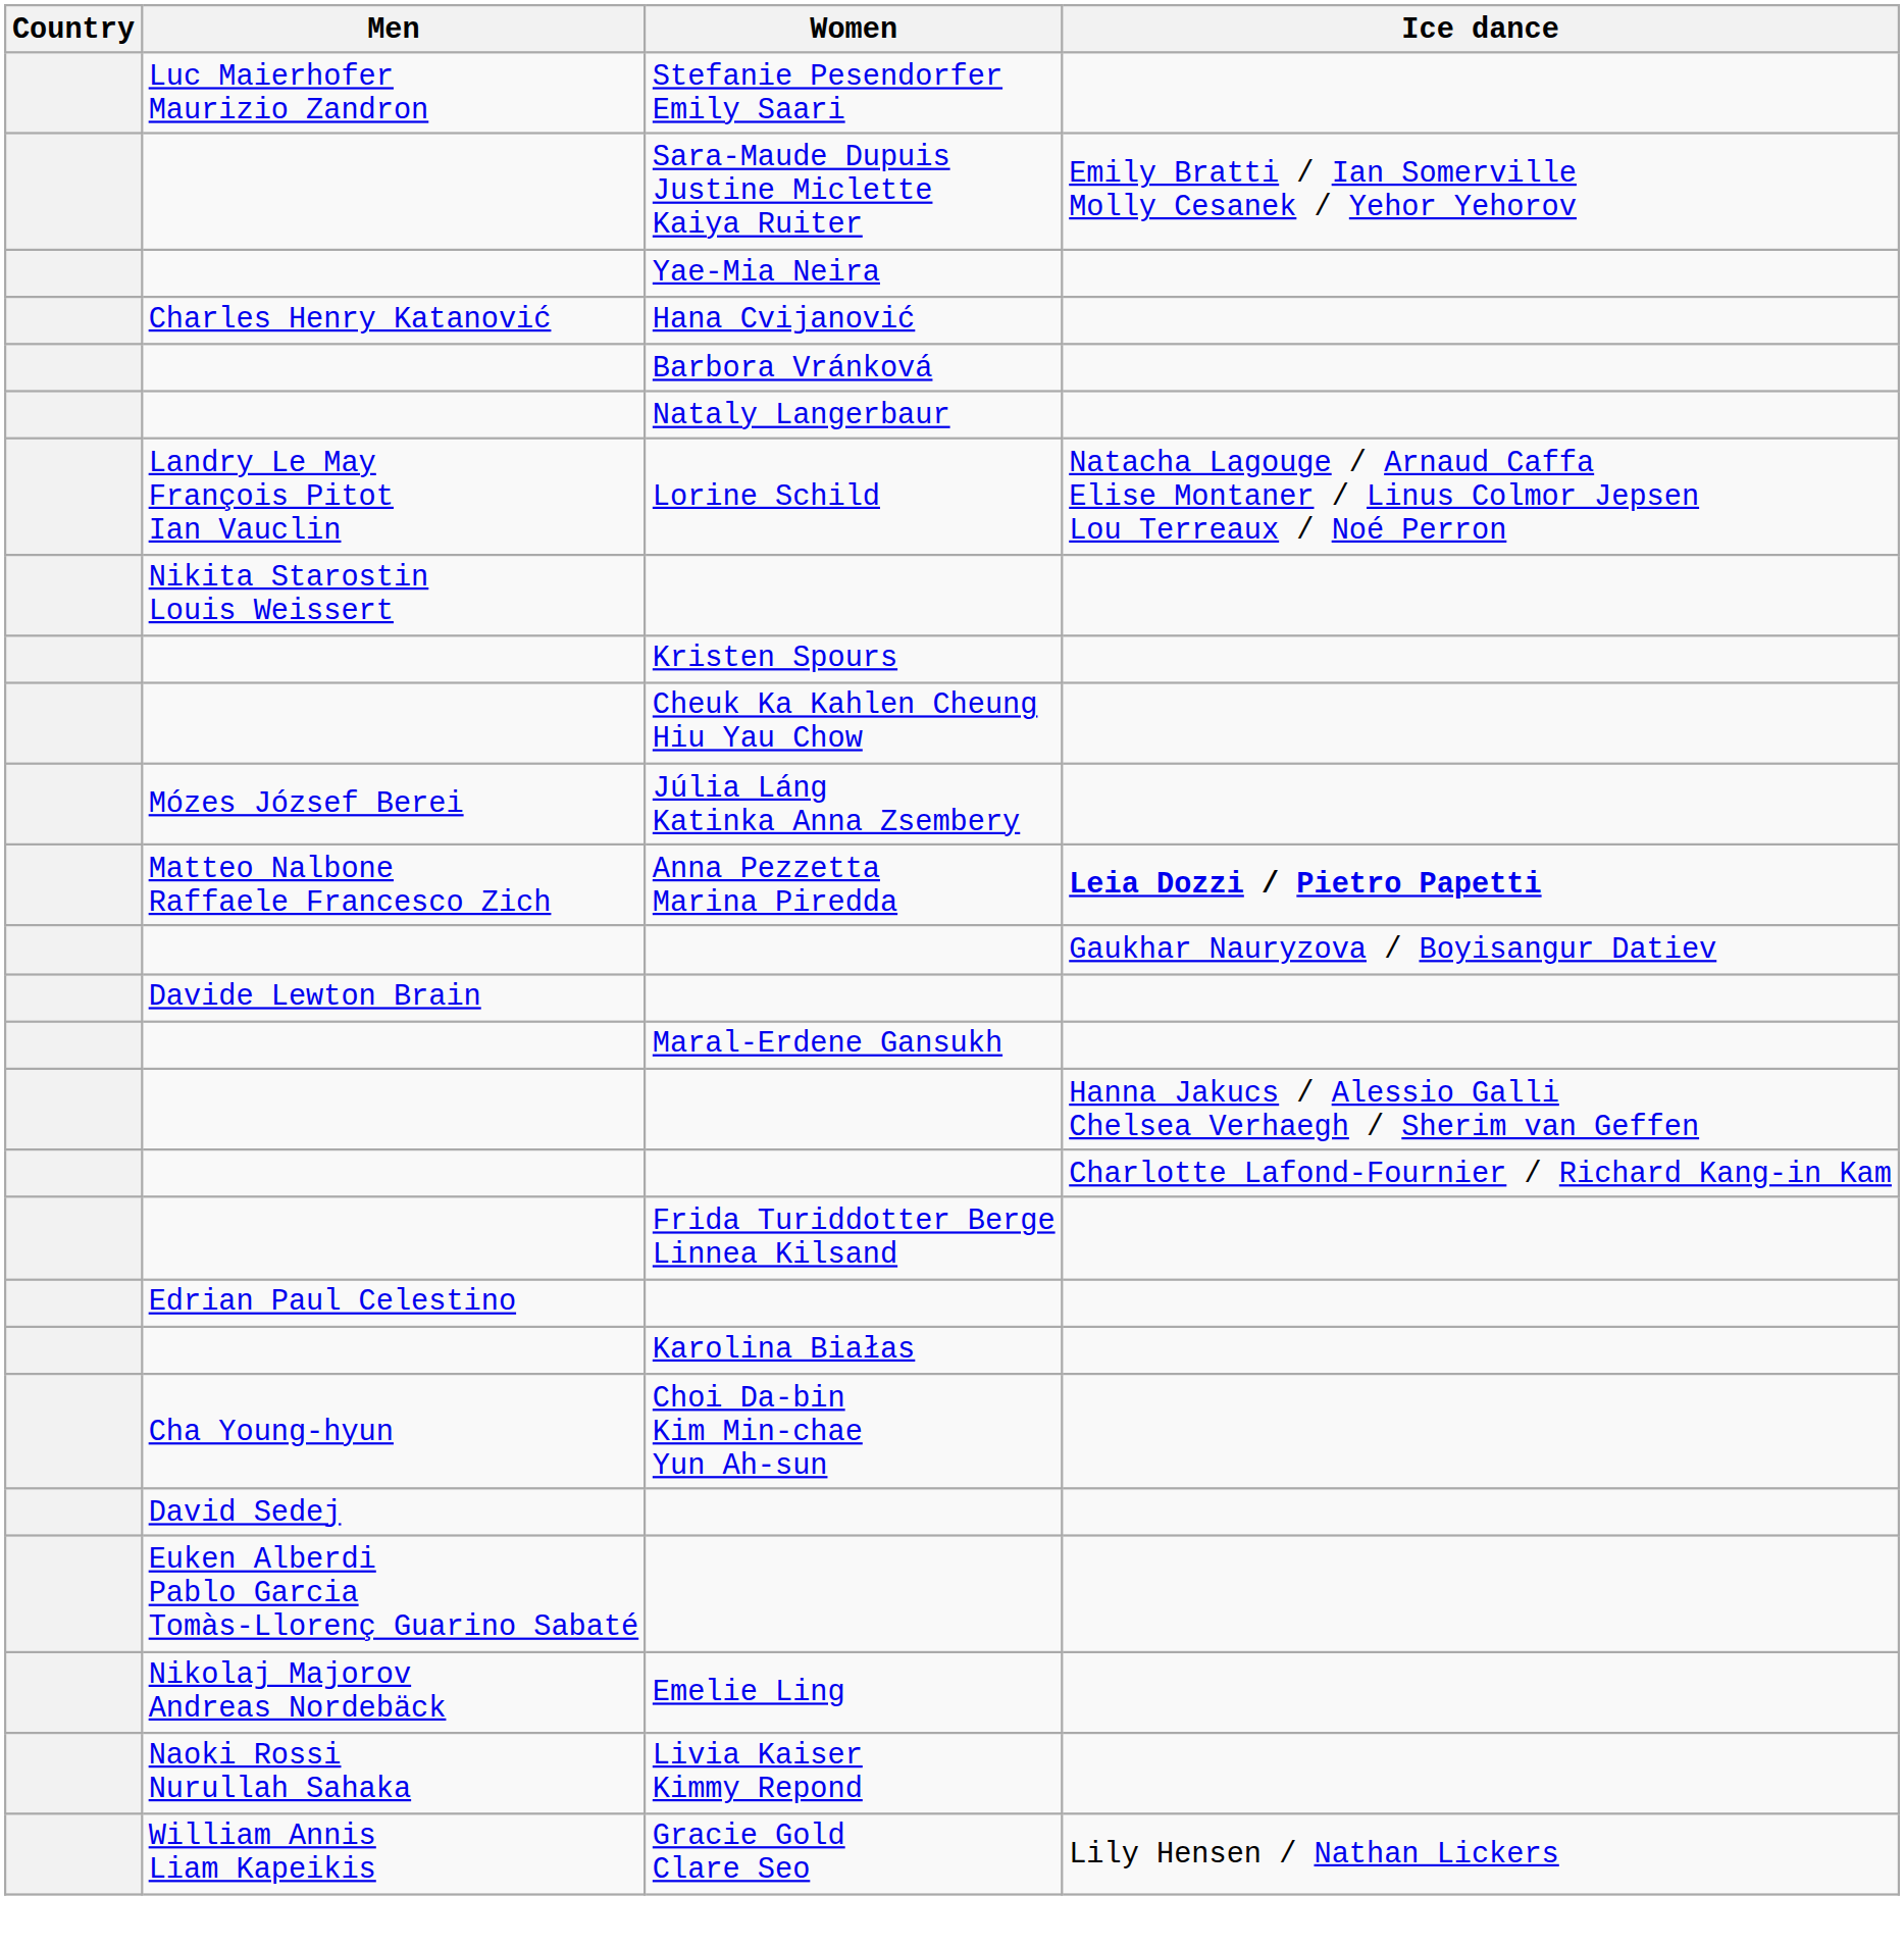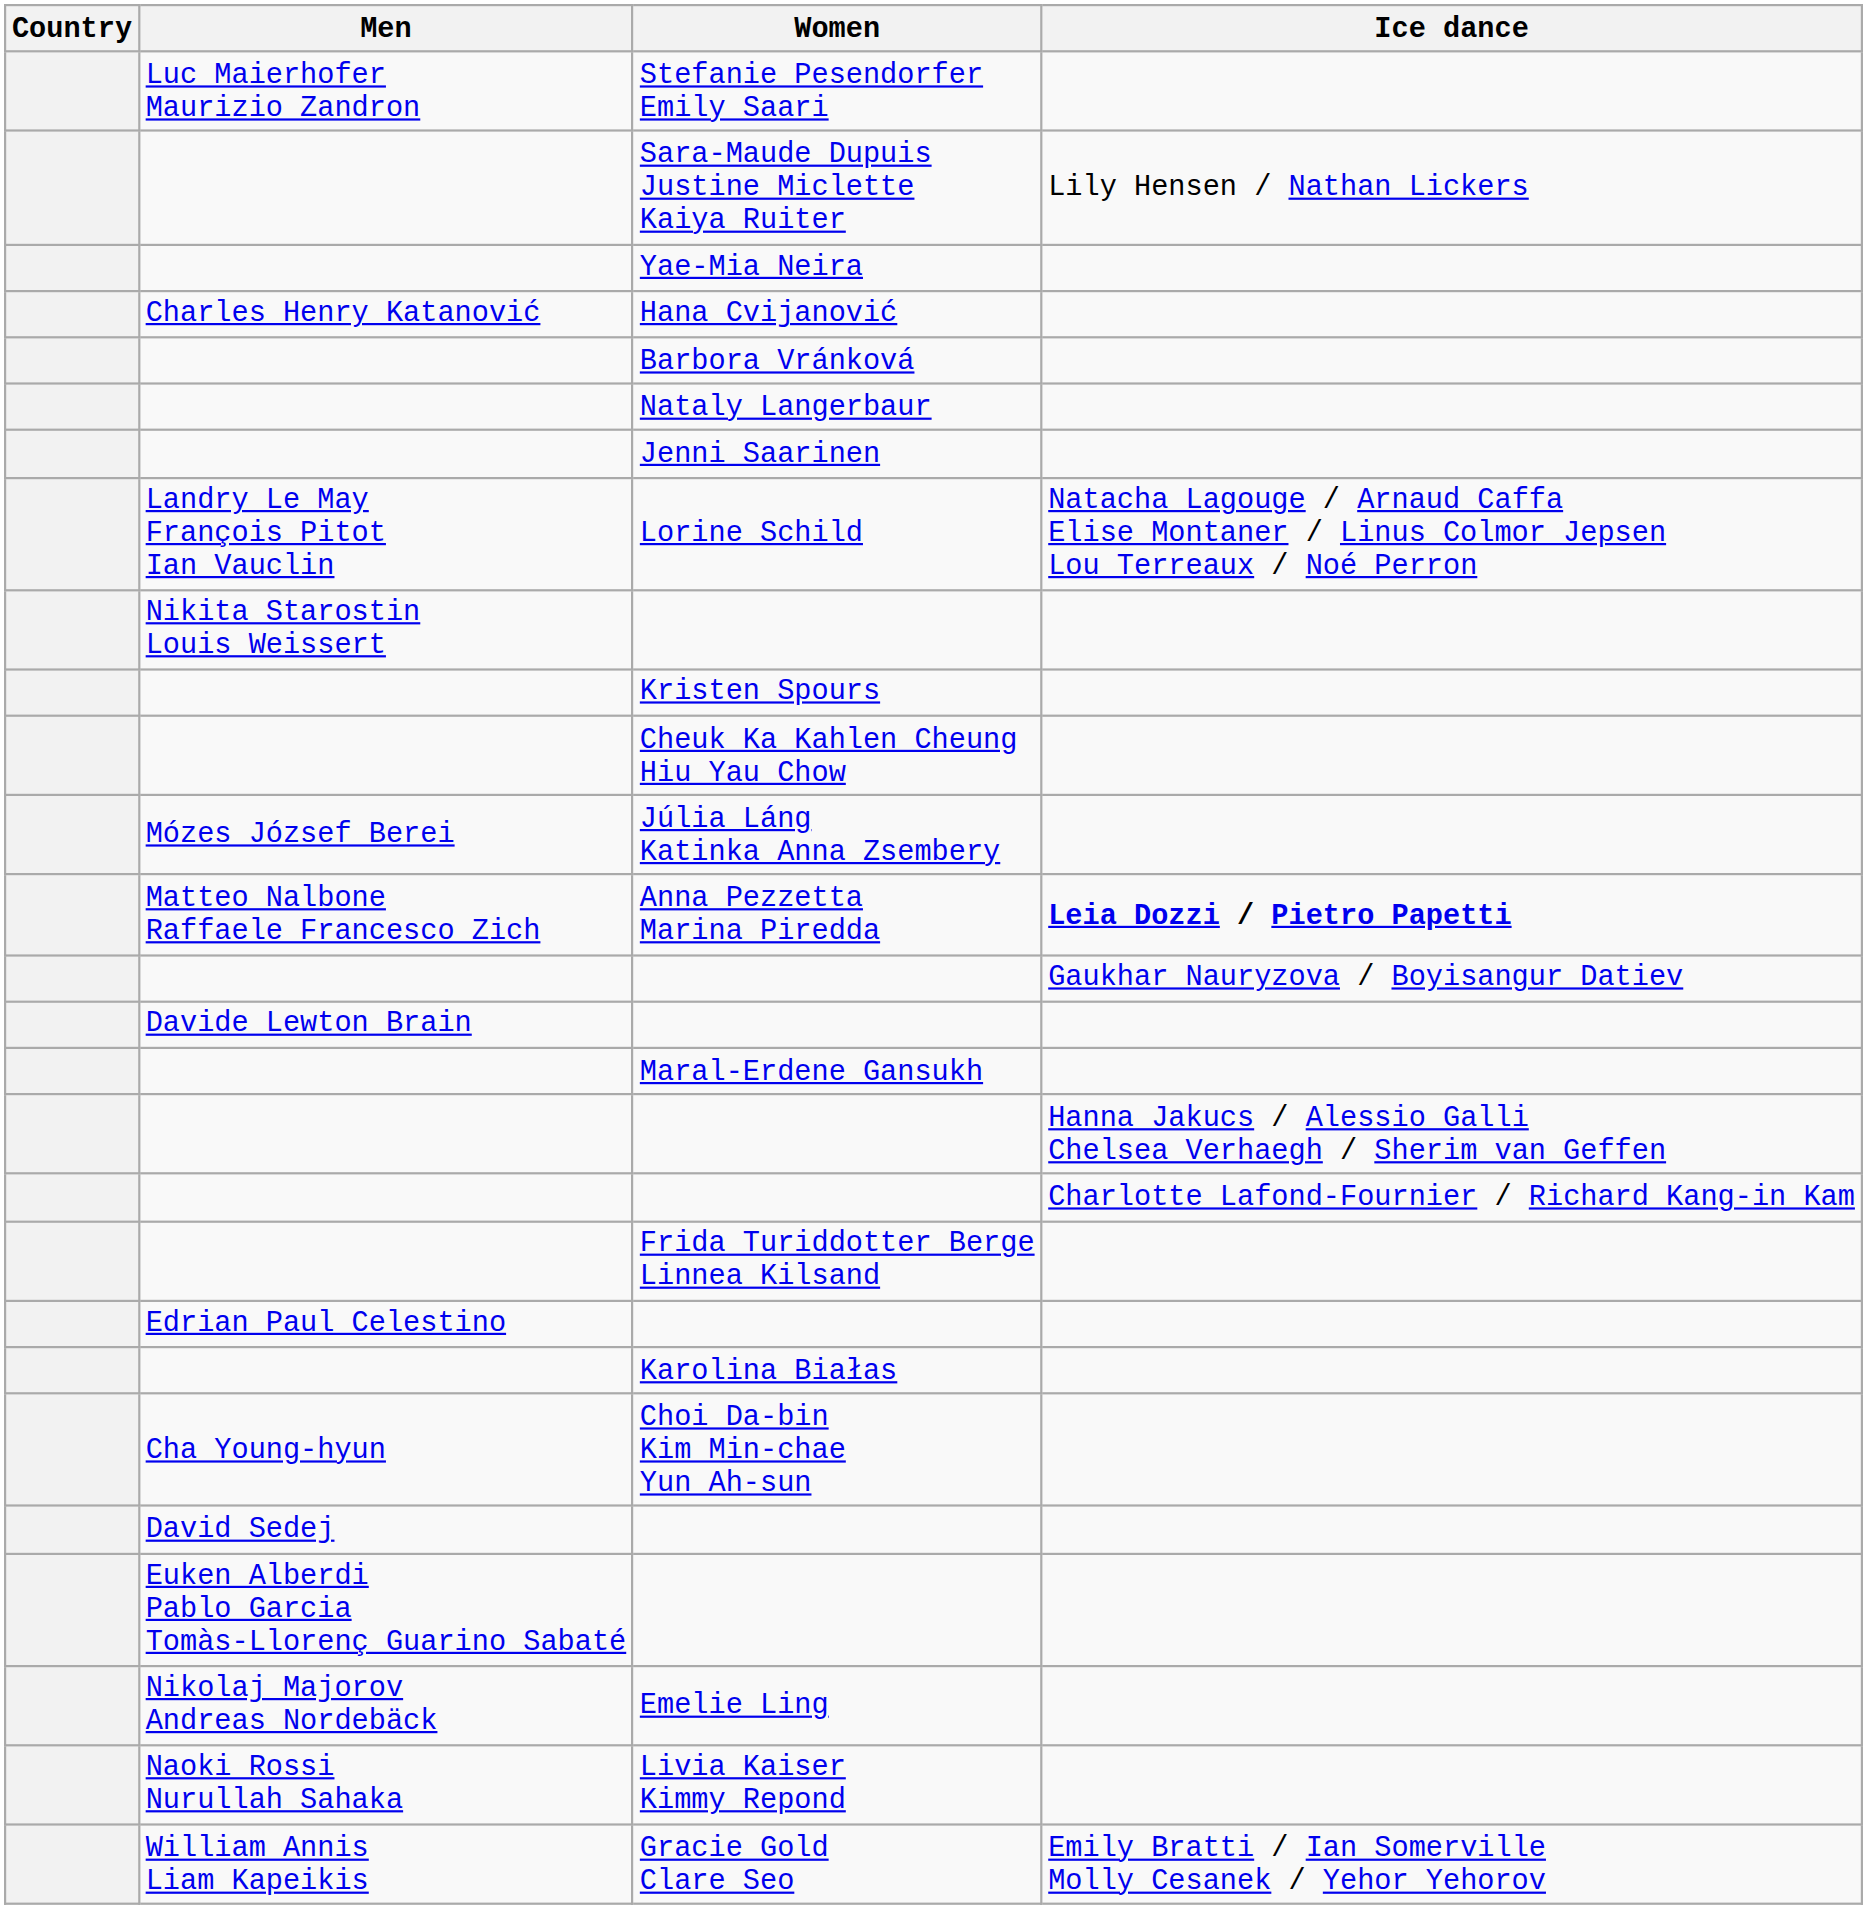Sara-Maude Dupuis Justine Miclette Kaiya Ruiter | Ice dance: Emily Bratti / Ian Somerville Molly Cesanek / Yehor Yehorov -> Lily Hensen / Nathan Lickers
+ row: Jenni Saarinen
Gracie Gold Clare Seo | Ice dance: Lily Hensen / Nathan Lickers -> Emily Bratti / Ian Somerville Molly Cesanek / Yehor Yehorov
